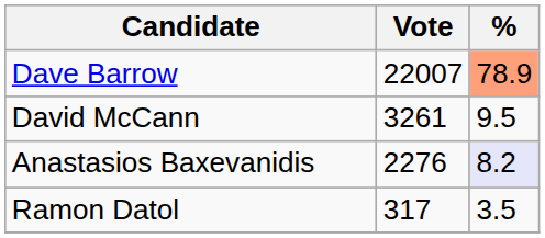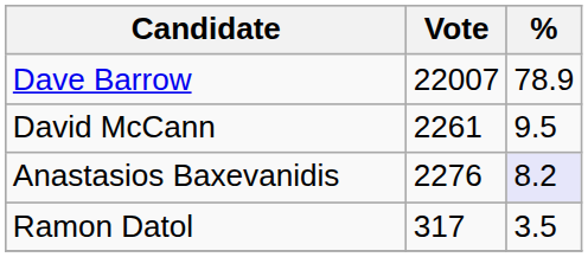Dave Barrow | %: lightsalmon background -> no background
David McCann | Vote: 3261 -> 2261
